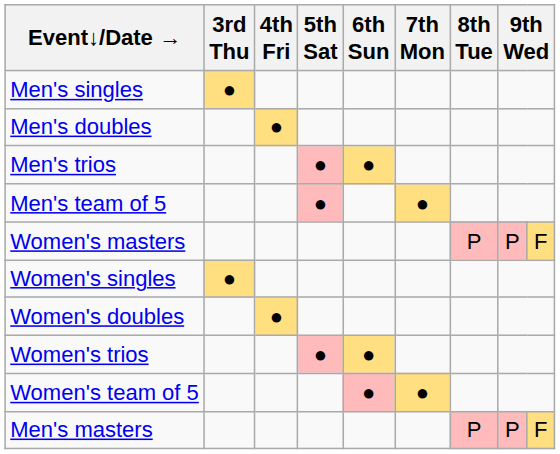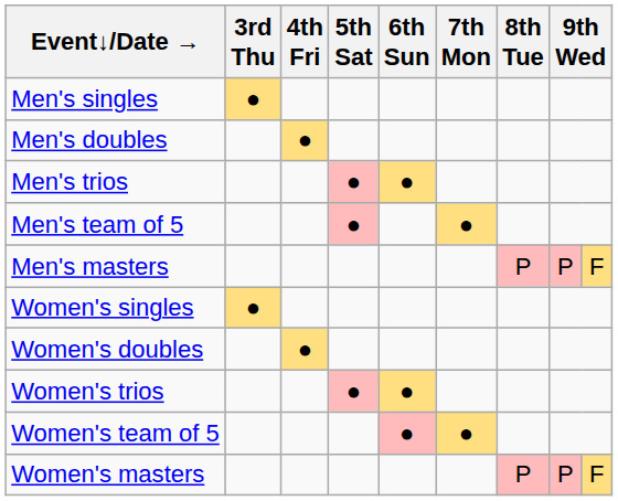rows swapped: Men's masters <-> Women's masters
